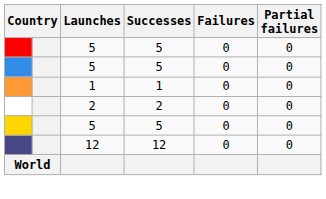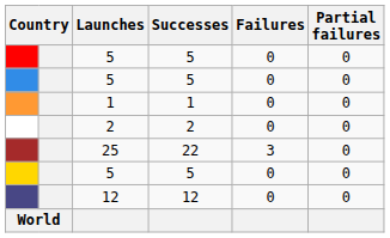+ row: 25 | 22 | 3 | 0
